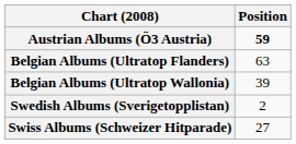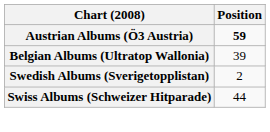- row: Belgian Albums (Ultratop Flanders) | 63
Swiss Albums (Schweizer Hitparade) | Position: 27 -> 44
